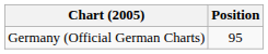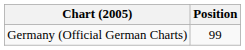Germany (Official German Charts) | Position: 95 -> 99
